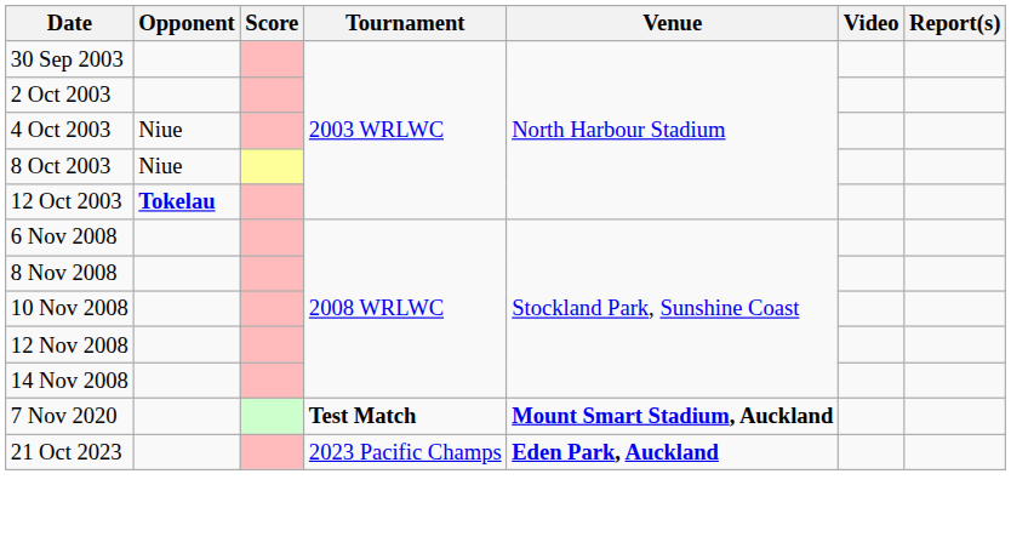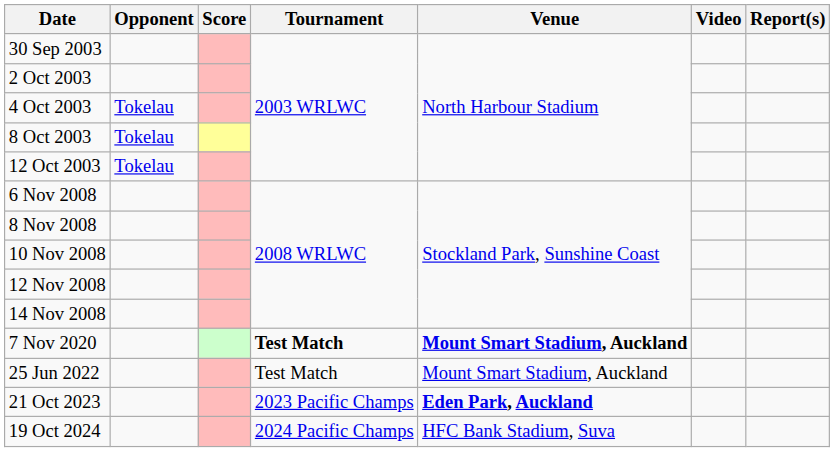4 Oct 2003 | Opponent: Niue -> Tokelau
8 Oct 2003 | Opponent: Niue -> Tokelau
12 Oct 2003 | Opponent: bold -> normal
+ row: 25 Jun 2022 | Test Match | Mount Smart Stadium, Auckland
+ row: 19 Oct 2024 | 2024 Pacific Champs | HFC Bank Stadium, Suva
